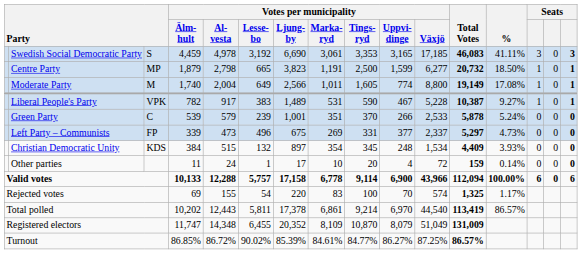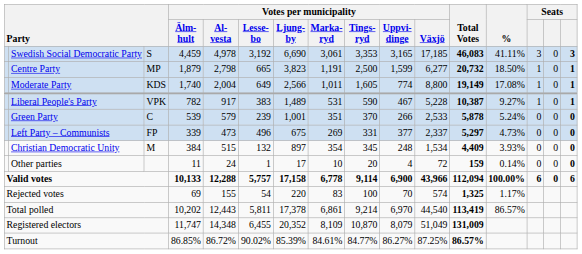Moderate Party | column 3: M -> KDS
Christian Democratic Unity | column 3: KDS -> M
